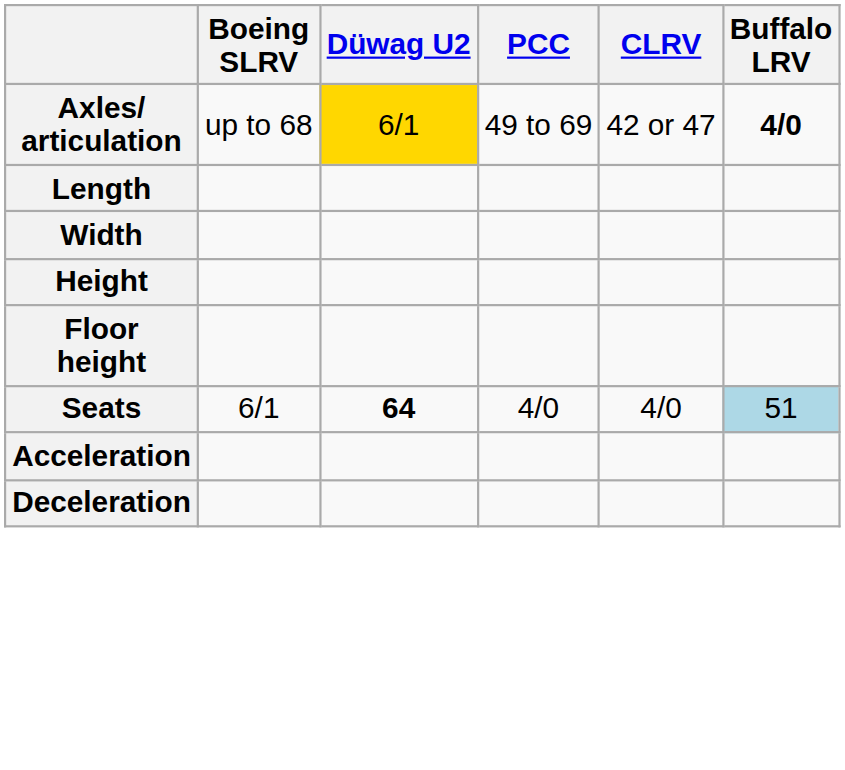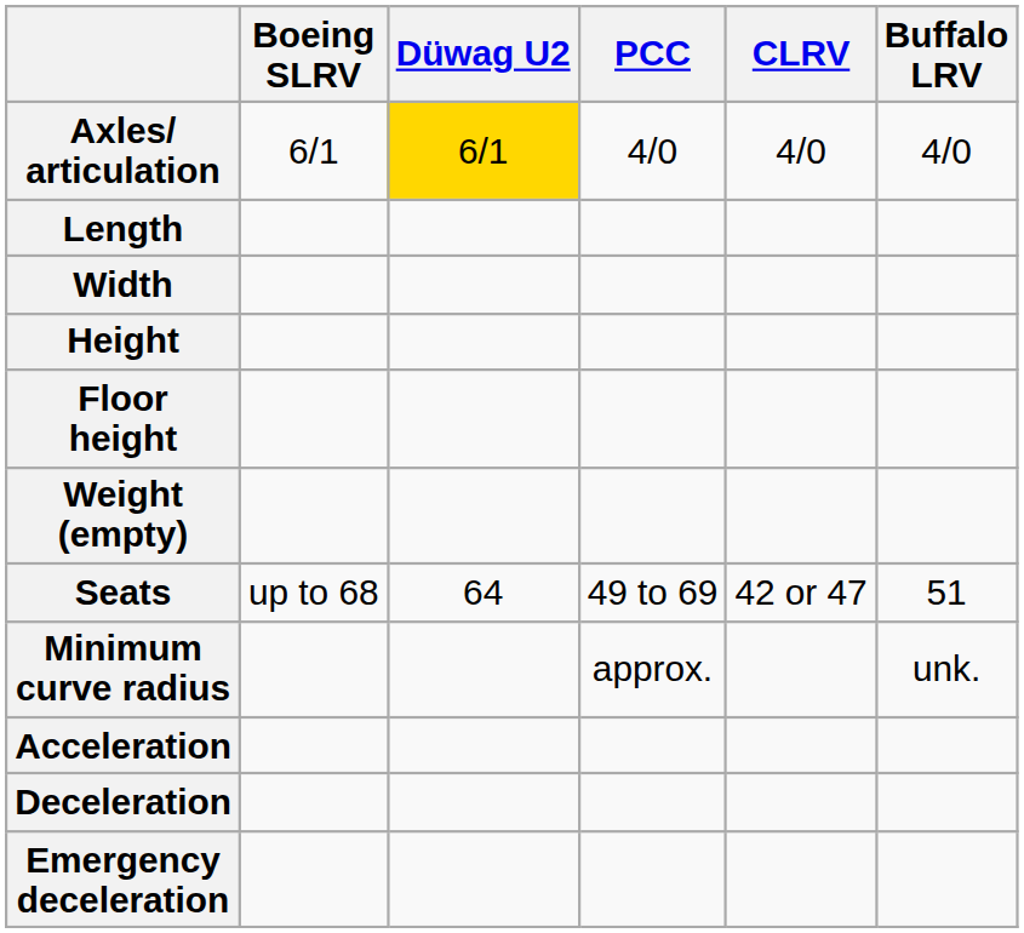Axles/ articulation | Boeing SLRV: up to 68 -> 6/1
Axles/ articulation | PCC: 49 to 69 -> 4/0
Axles/ articulation | CLRV: 42 or 47 -> 4/0
Axles/ articulation | Buffalo LRV: bold -> normal
+ row: Weight (empty)
Seats | Boeing SLRV: 6/1 -> up to 68
Seats | Düwag U2: bold -> normal
Seats | PCC: 4/0 -> 49 to 69
Seats | CLRV: 4/0 -> 42 or 47
Seats | Buffalo LRV: lightblue background -> no background
+ row: Minimum curve radius | approx. | unk.
+ row: Emergency deceleration
